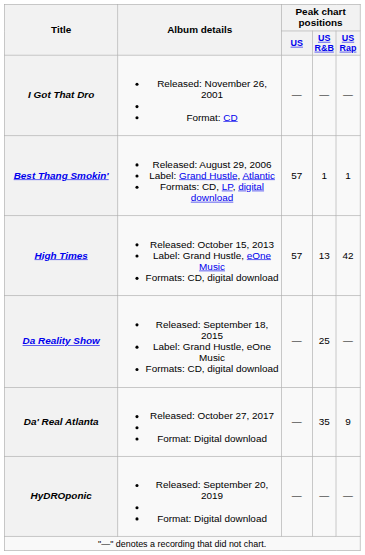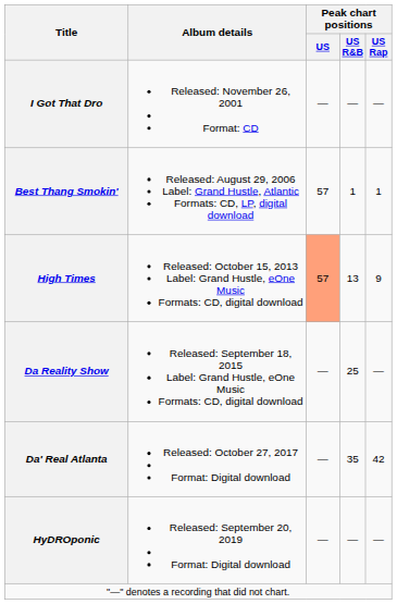High Times | Peak chart positions / US: no background -> lightsalmon background
High Times | Peak chart positions / US Rap: 42 -> 9
Da' Real Atlanta | Peak chart positions / US Rap: 9 -> 42
